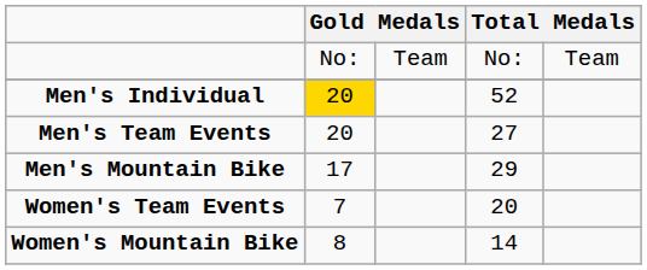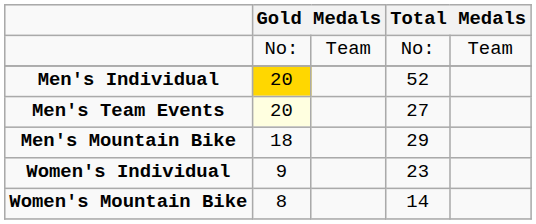Men's Team Events | column 2: no background -> lightyellow background
Men's Mountain Bike | column 2: 17 -> 18
+ row: Women's Individual | 9 | 23
- row: Women's Team Events | 7 | 20
